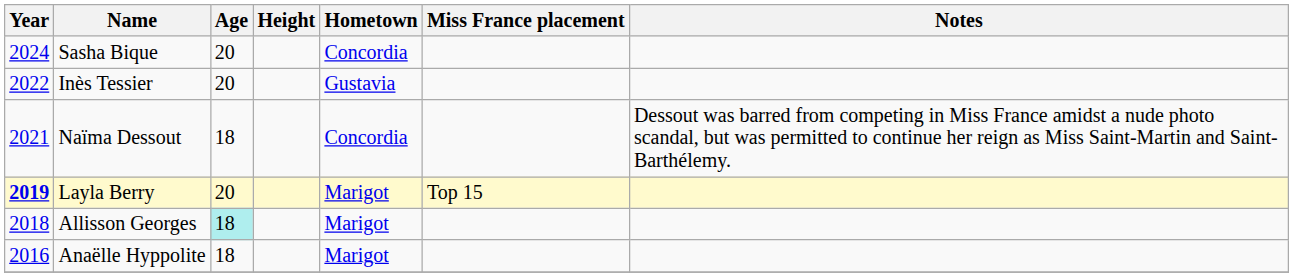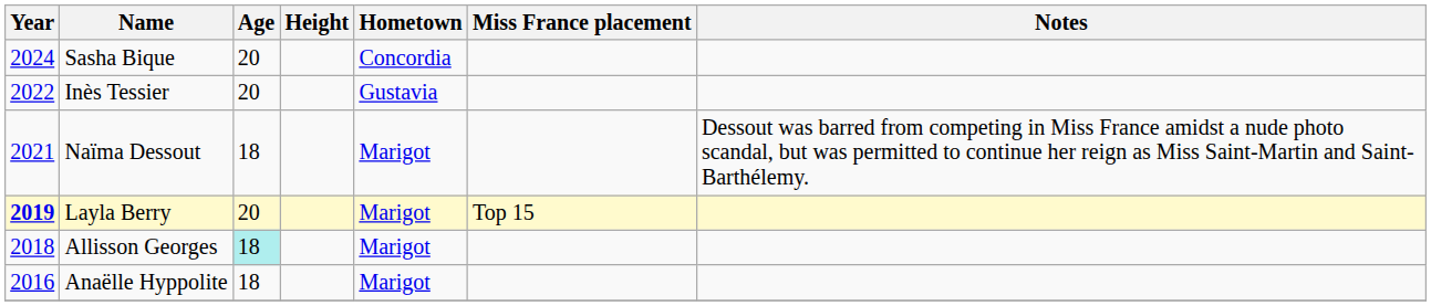Naïma Dessout | Hometown: Concordia -> Marigot
